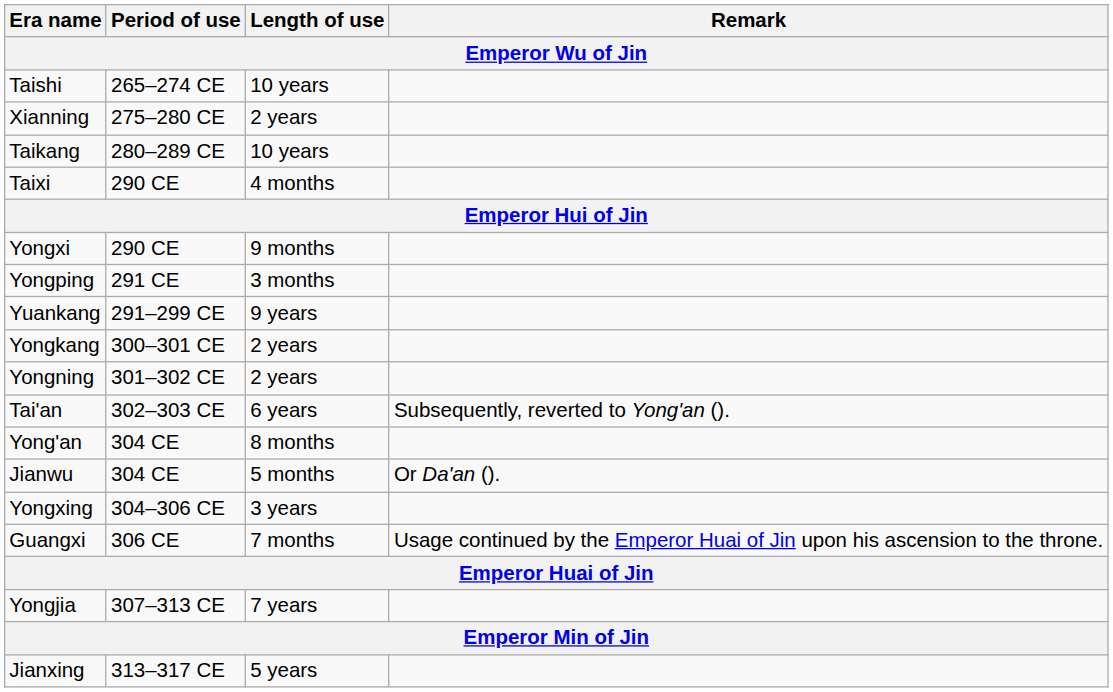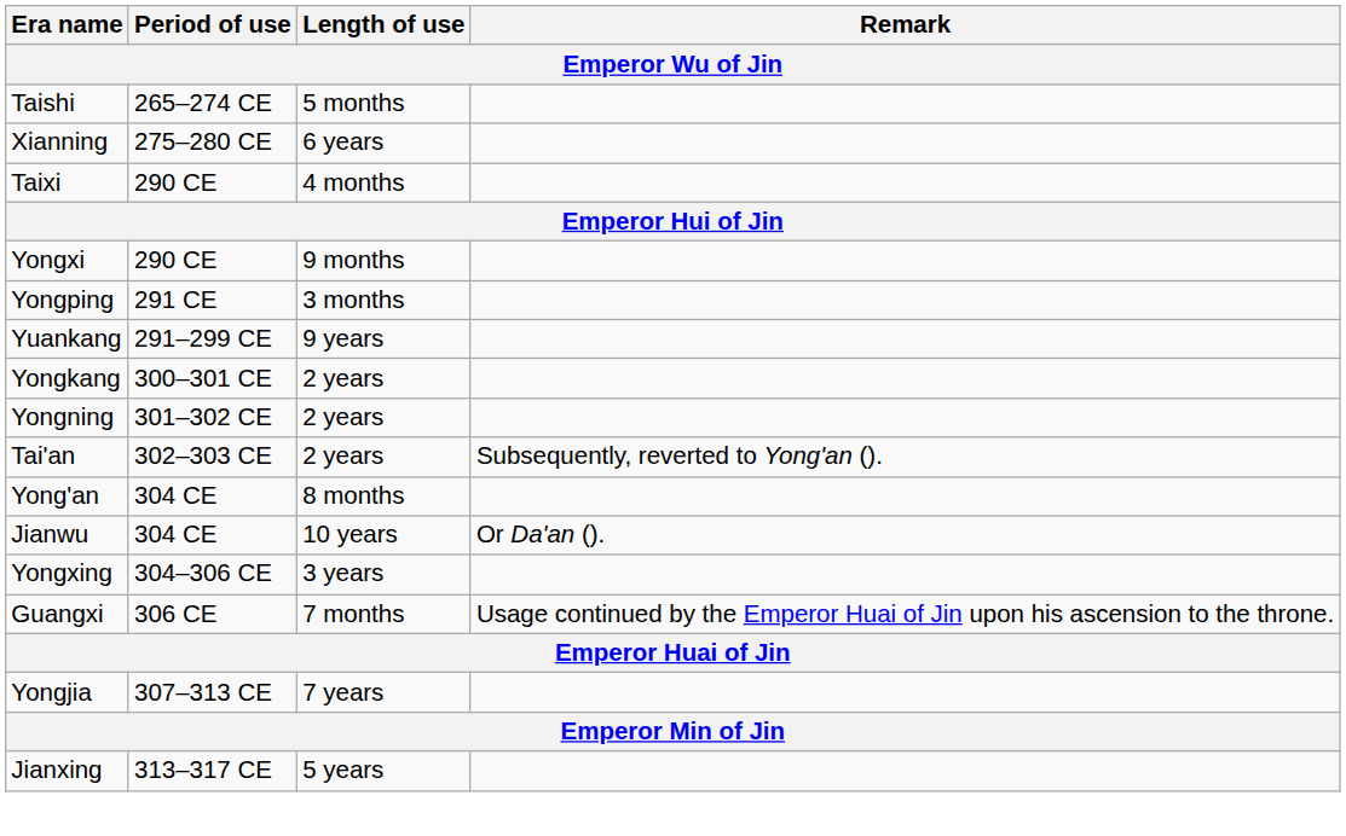Taishi | Length of use: 10 years -> 5 months
Xianning | Length of use: 2 years -> 6 years
- row: Taikang | 280–289 CE | 10 years
Tai'an | Length of use: 6 years -> 2 years
Jianwu | Length of use: 5 months -> 10 years
